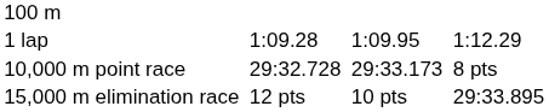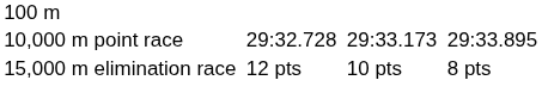- row: 1 lap | 1:09.28 | 1:09.95 | 1:12.29
10,000 m point race | column 7: 8 pts -> 29:33.895
15,000 m elimination race | column 7: 29:33.895 -> 8 pts
